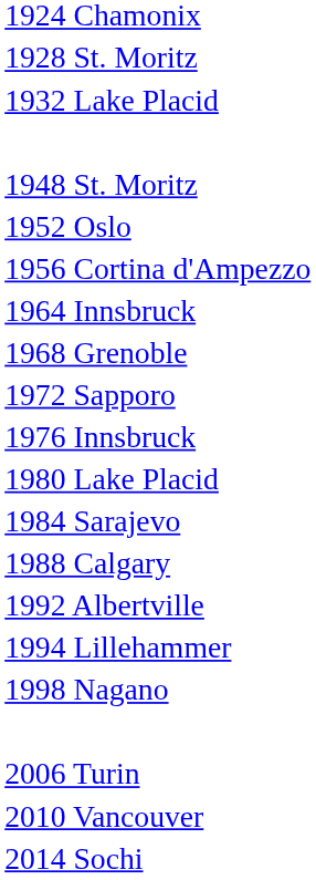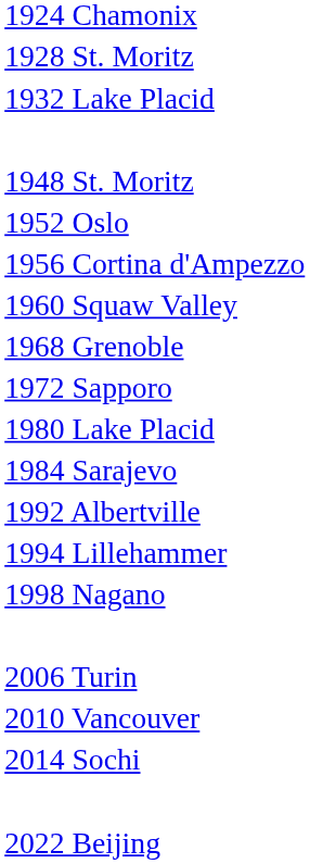+ row: 1960 Squaw Valley
- row: 1964 Innsbruck
- row: 1976 Innsbruck
- row: 1988 Calgary
+ row: 2022 Beijing
